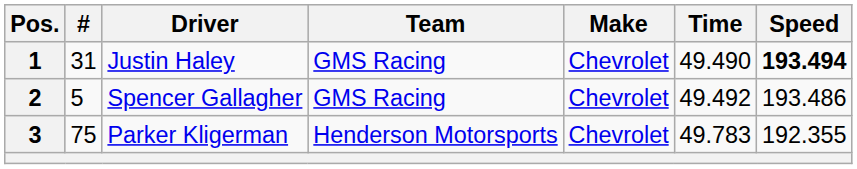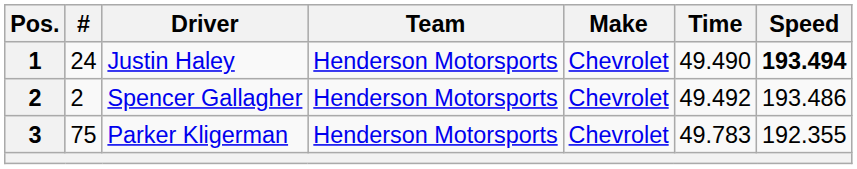Justin Haley | #: 31 -> 24
Justin Haley | Team: GMS Racing -> Henderson Motorsports
Spencer Gallagher | #: 5 -> 2
Spencer Gallagher | Team: GMS Racing -> Henderson Motorsports
